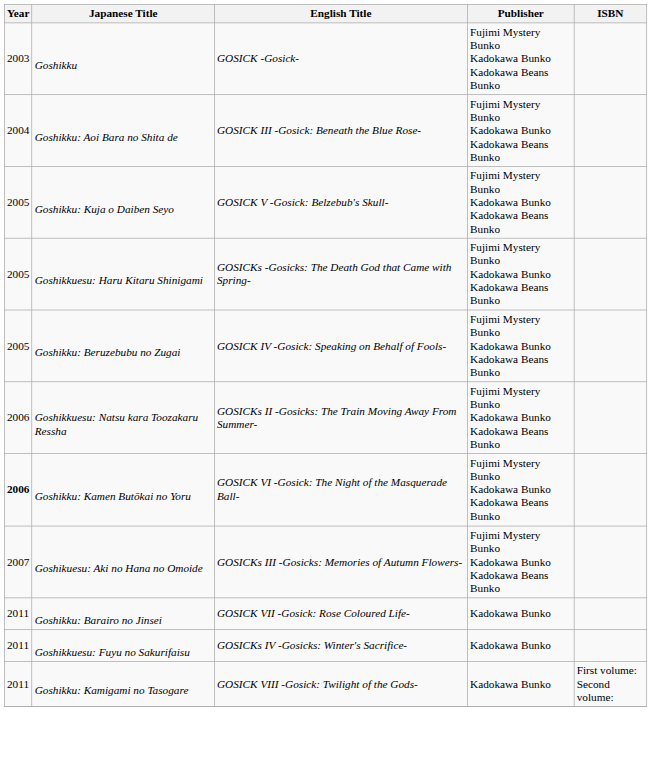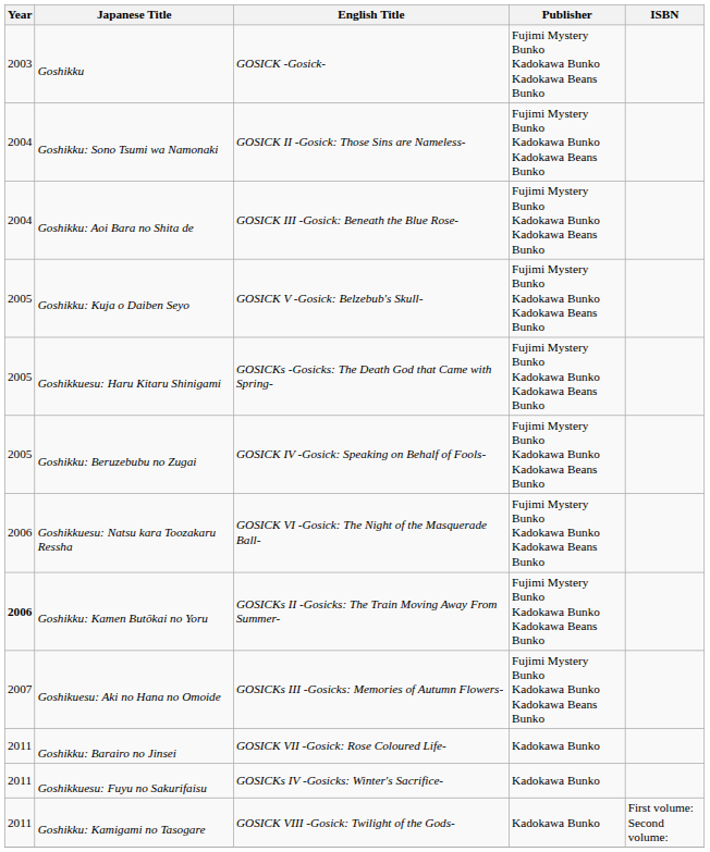+ row: 2004 | Goshikku: Sono Tsumi wa Namonaki | GOSICK II -Gosick: Those Sins are Nameless- | Fujimi Mystery Bunko Kadokawa Bunko Kadokawa Beans Bunko
Goshikkuesu: Natsu kara Toozakaru Ressha | English Title: GOSICKs II -Gosicks: The Train Moving Away From Summer- -> GOSICK VI -Gosick: The Night of the Masquerade Ball-
Goshikku: Kamen Butōkai no Yoru | English Title: GOSICK VI -Gosick: The Night of the Masquerade Ball- -> GOSICKs II -Gosicks: The Train Moving Away From Summer-
